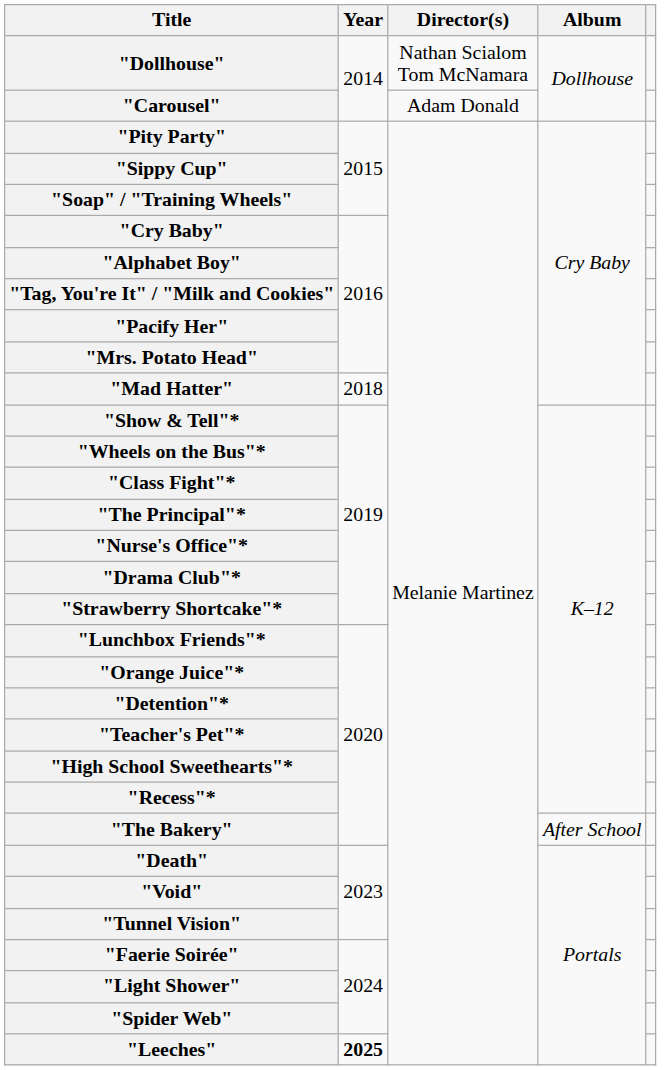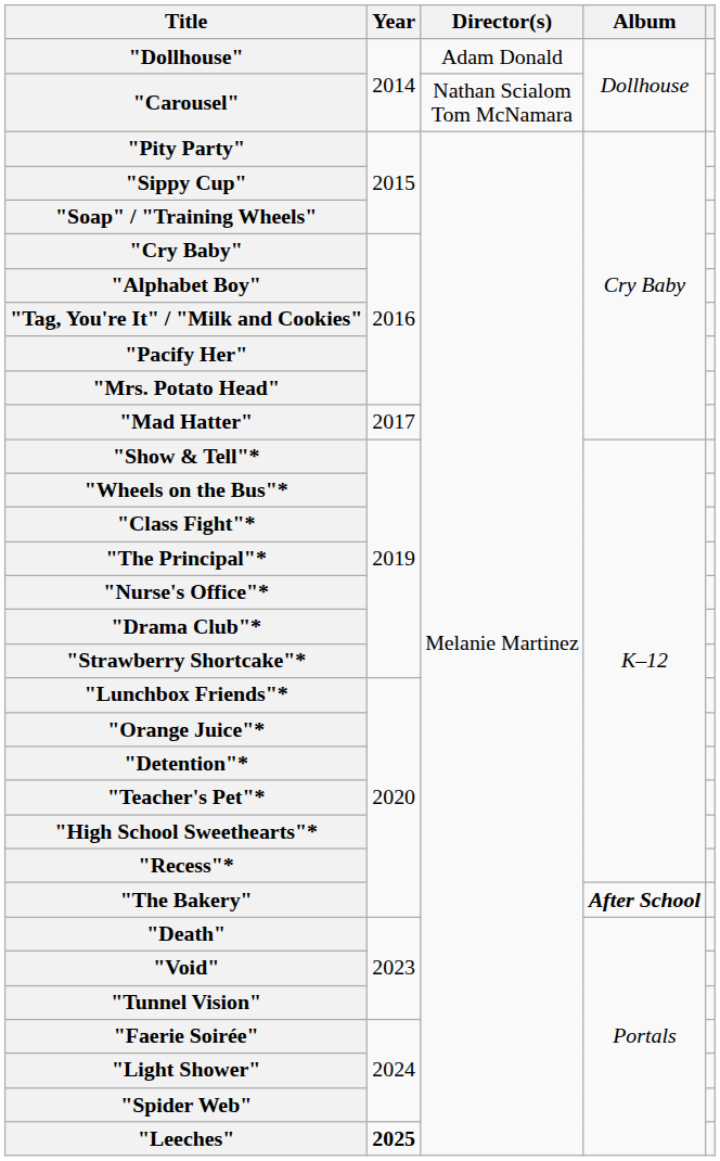"Dollhouse" | Director(s): Nathan Scialom Tom McNamara -> Adam Donald
"Carousel" | Director(s): Adam Donald -> Nathan Scialom Tom McNamara
"Mad Hatter" | Year: 2018 -> 2017
"The Bakery" | Album: normal -> bold
